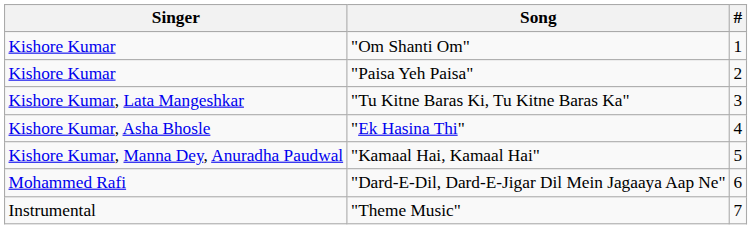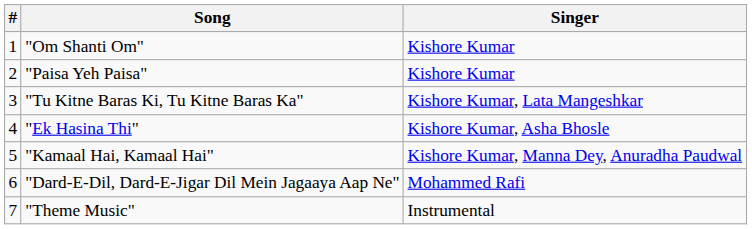columns swapped: # <-> Singer
